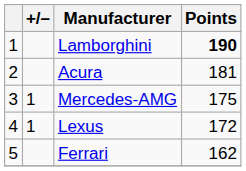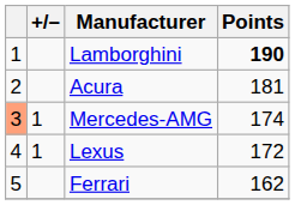Mercedes-AMG | column 1: no background -> lightsalmon background
Mercedes-AMG | Points: 175 -> 174
